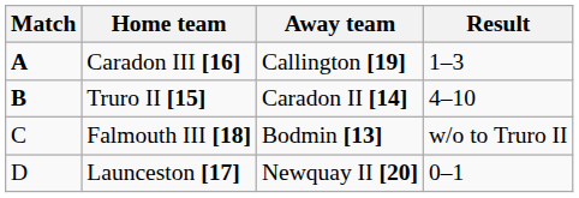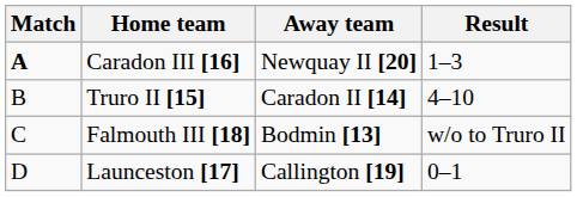Caradon III [16] | Away team: Callington [19] -> Newquay II [20]
Truro II [15] | Match: bold -> normal
Launceston [17] | Away team: Newquay II [20] -> Callington [19]
